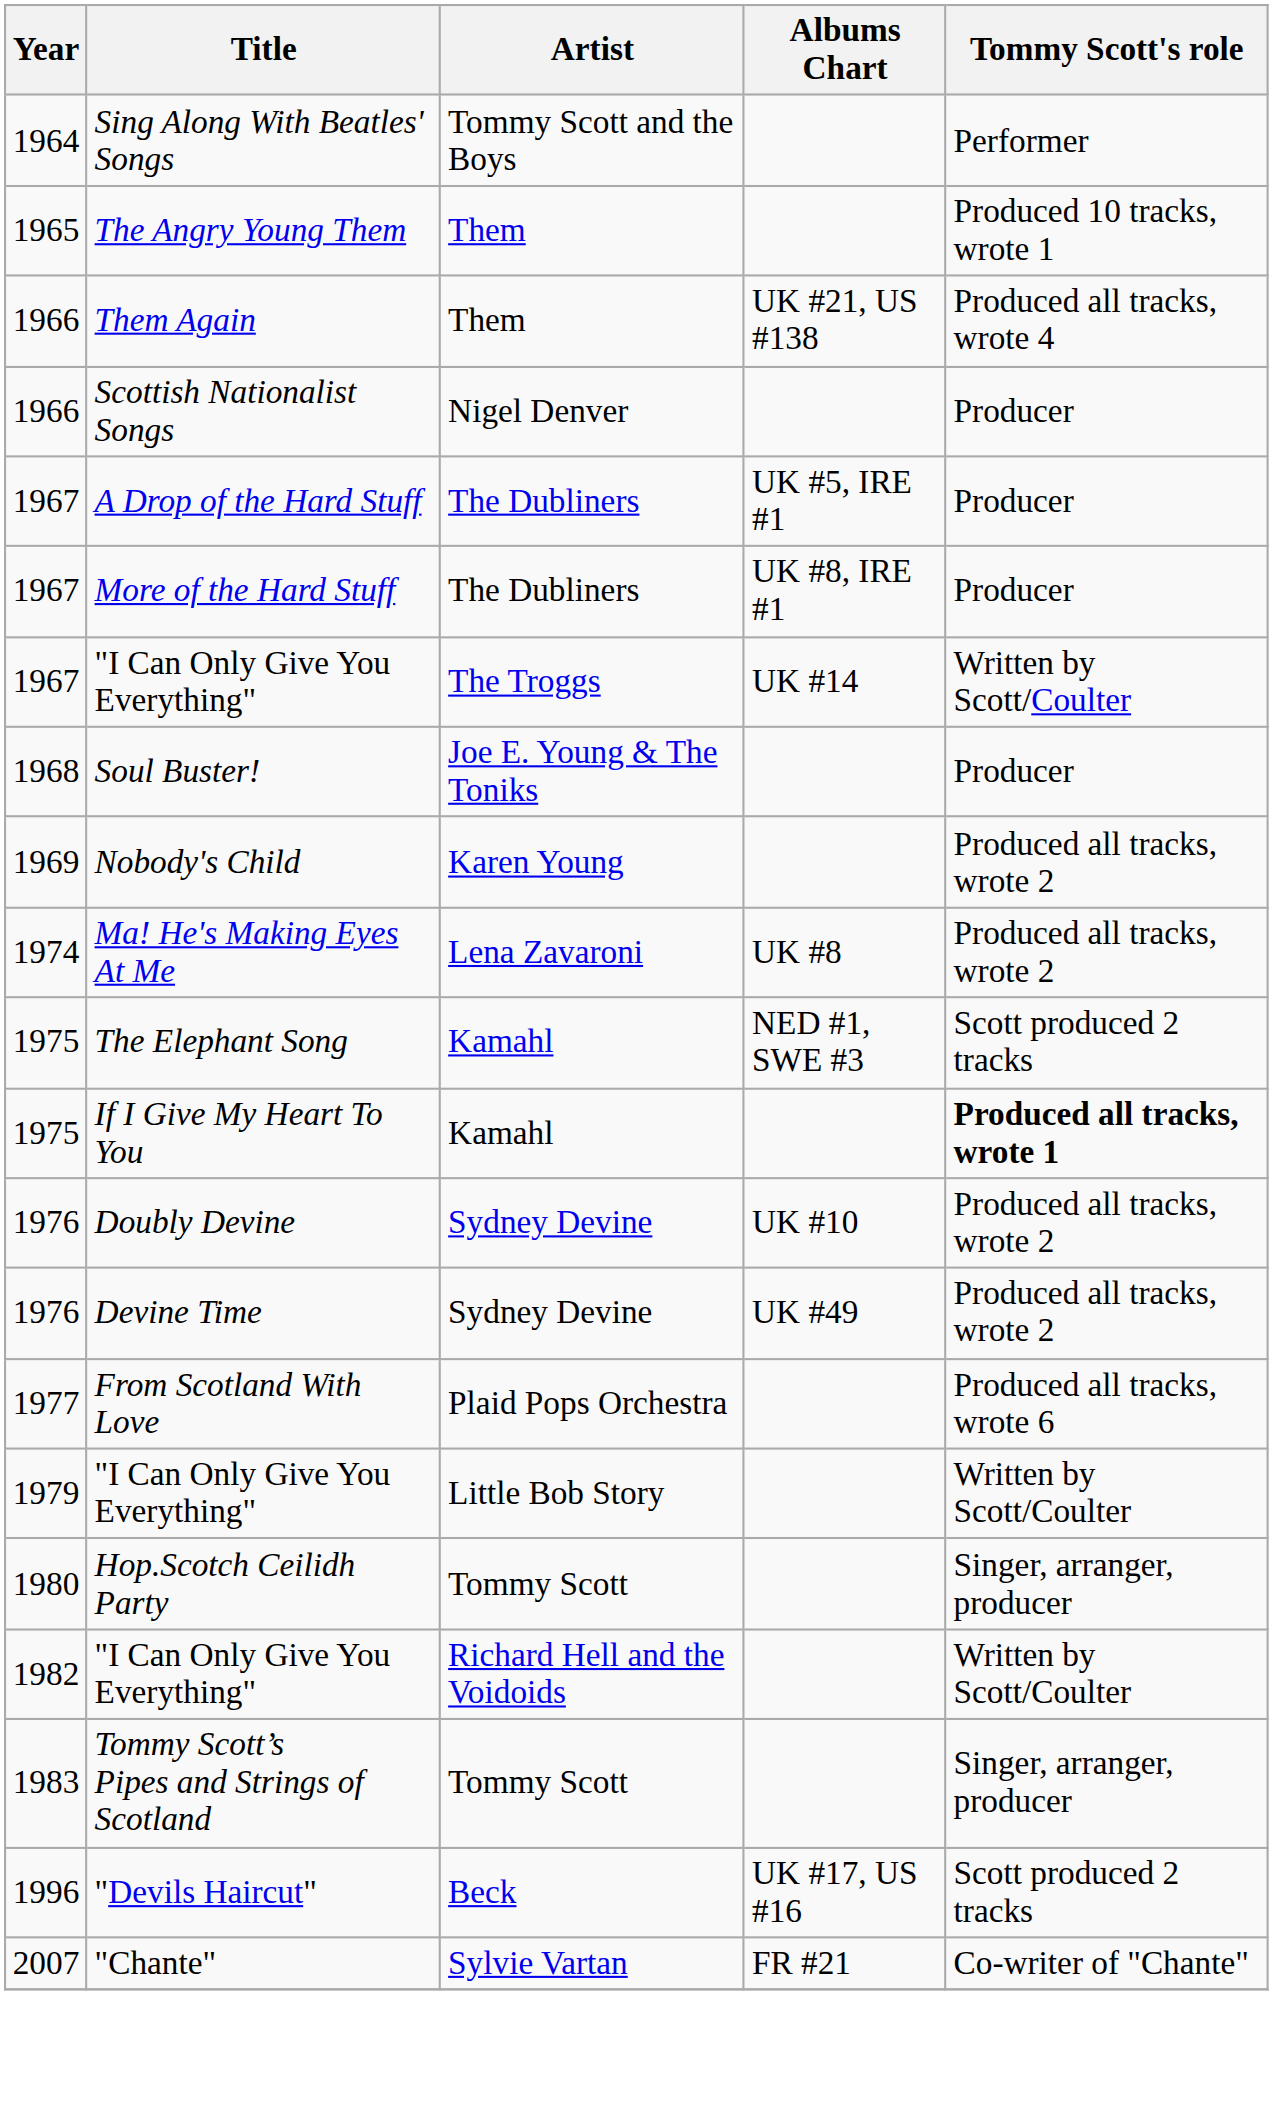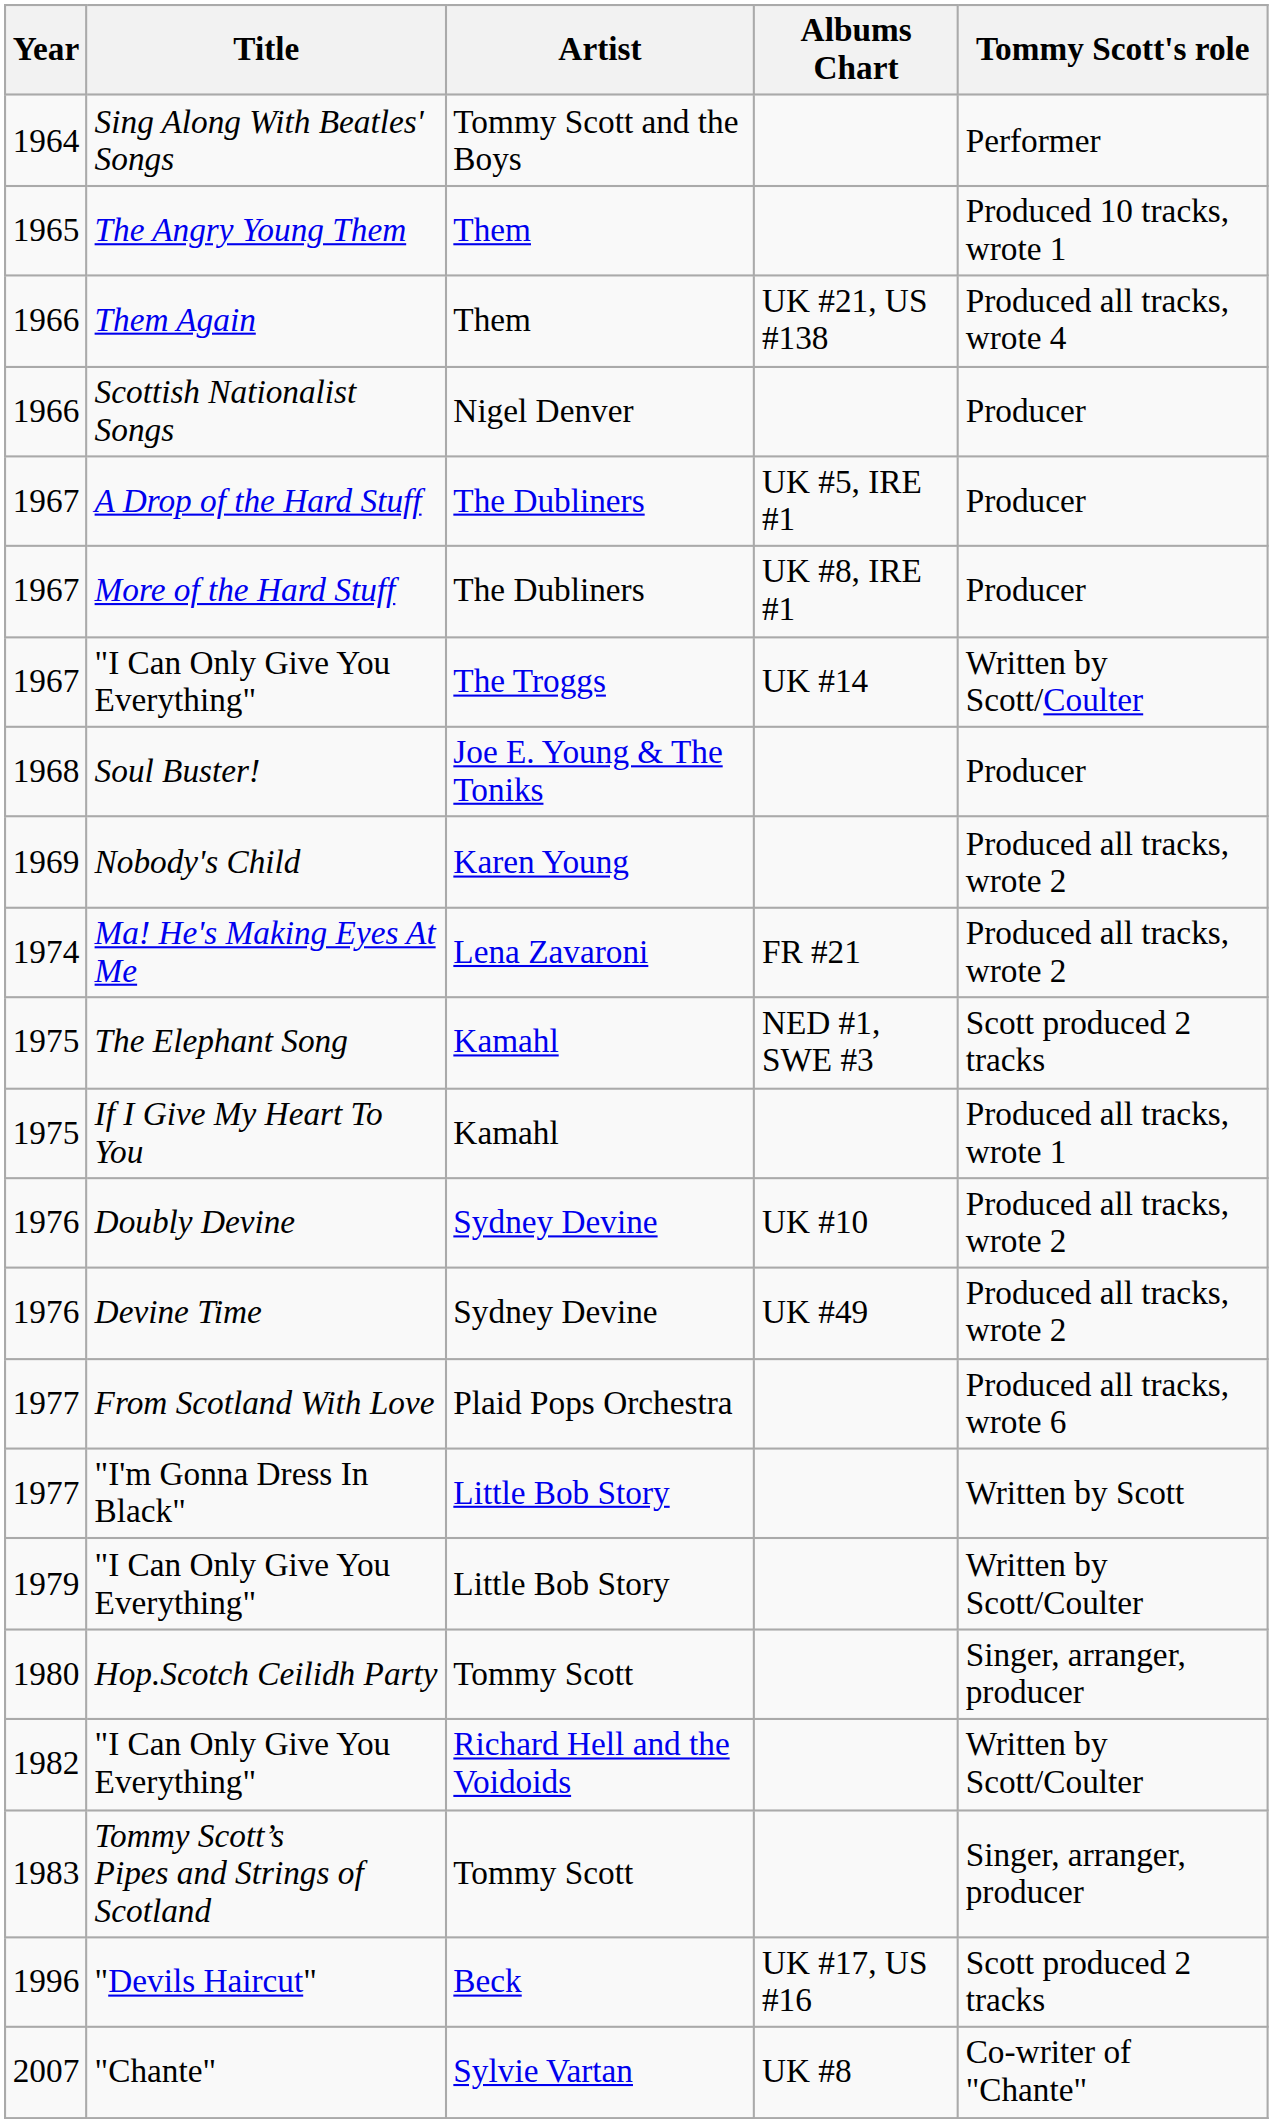Ma! He's Making Eyes At Me | Albums Chart: UK #8 -> FR #21
If I Give My Heart To You | Tommy Scott's role: bold -> normal
+ row: 1977 | "I'm Gonna Dress In Black" | Little Bob Story | Written by Scott
"Chante" | Albums Chart: FR #21 -> UK #8
